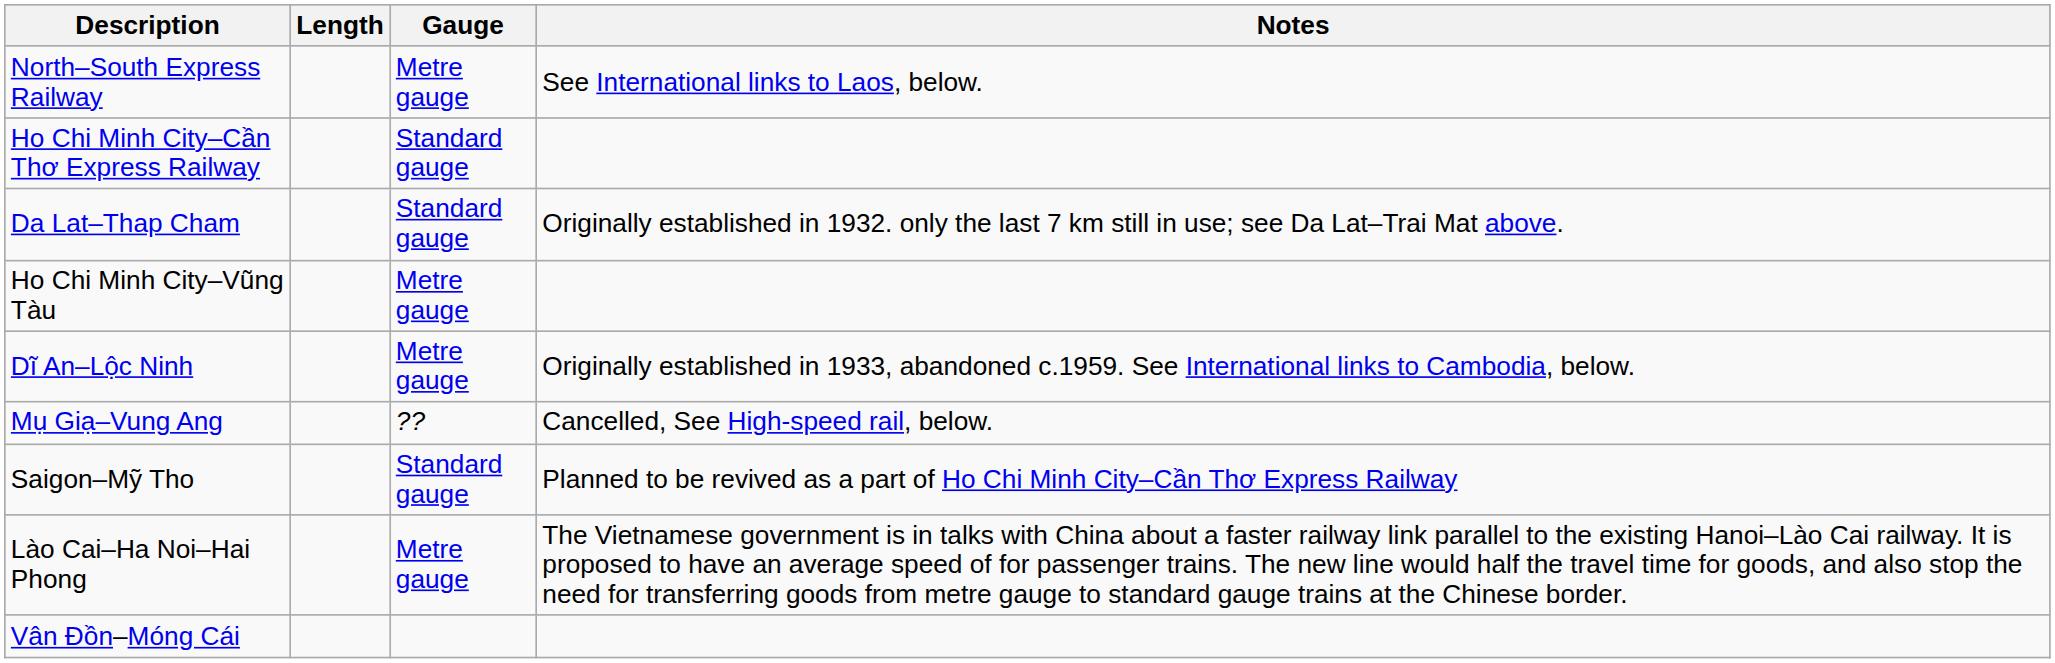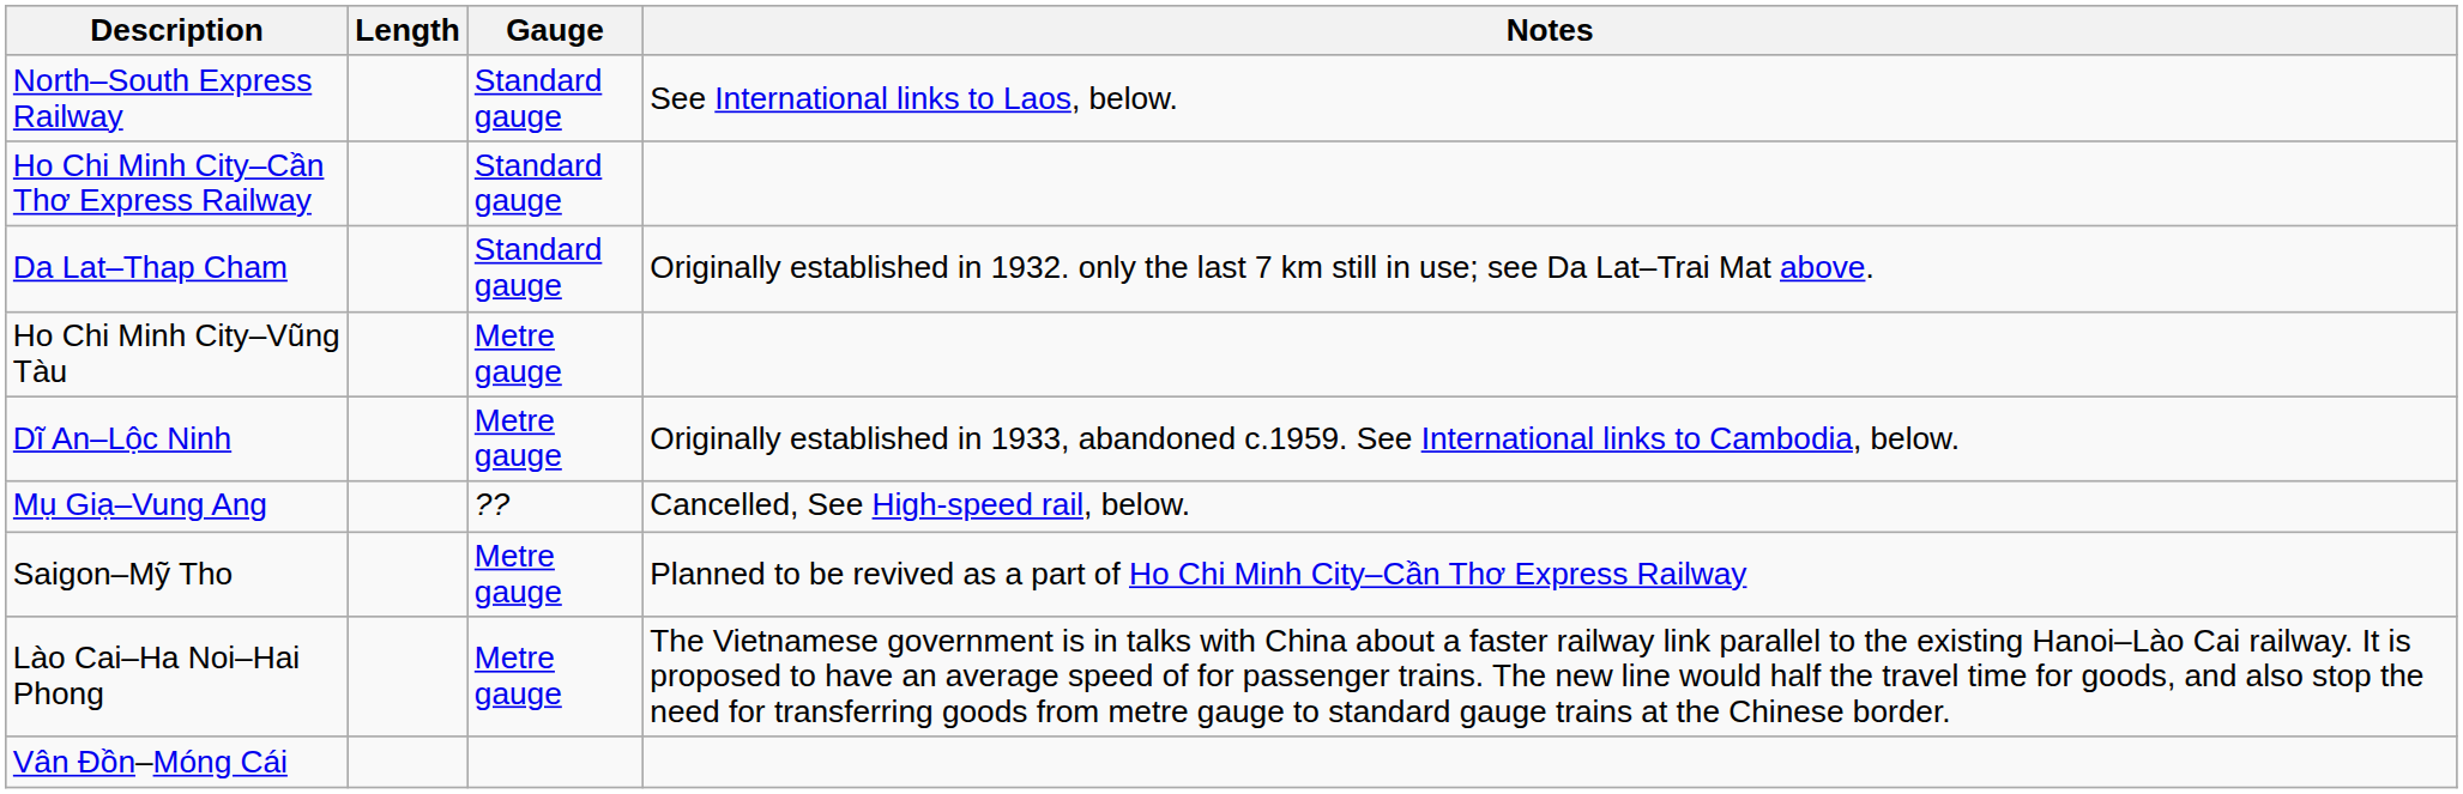North–South Express Railway | Gauge: Metre gauge -> Standard gauge
Saigon–Mỹ Tho | Gauge: Standard gauge -> Metre gauge
